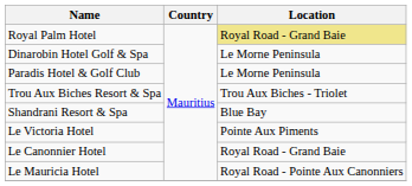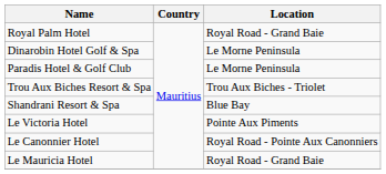Royal Palm Hotel | Location: khaki background -> no background
Le Canonnier Hotel | Location: Royal Road - Grand Baie -> Royal Road - Pointe Aux Canonniers
Le Mauricia Hotel | Location: Royal Road - Pointe Aux Canonniers -> Royal Road - Grand Baie
